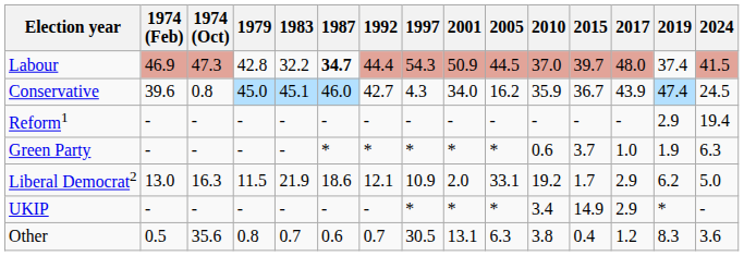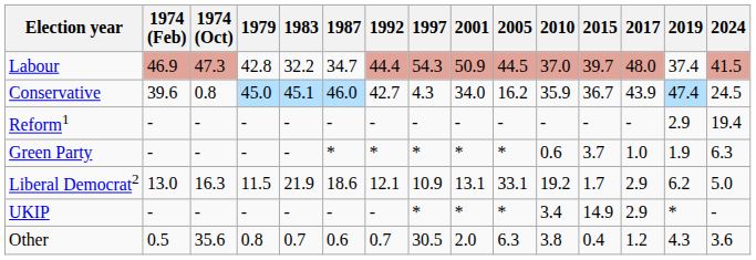Labour | 1987: bold -> normal
Liberal Democrat2 | 2001: 2.0 -> 13.1
Other | 2001: 13.1 -> 2.0
Other | 2019: 8.3 -> 4.3
